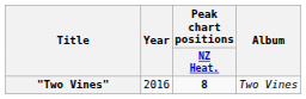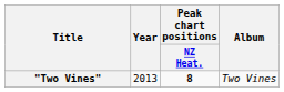"Two Vines" | Year: 2016 -> 2013
